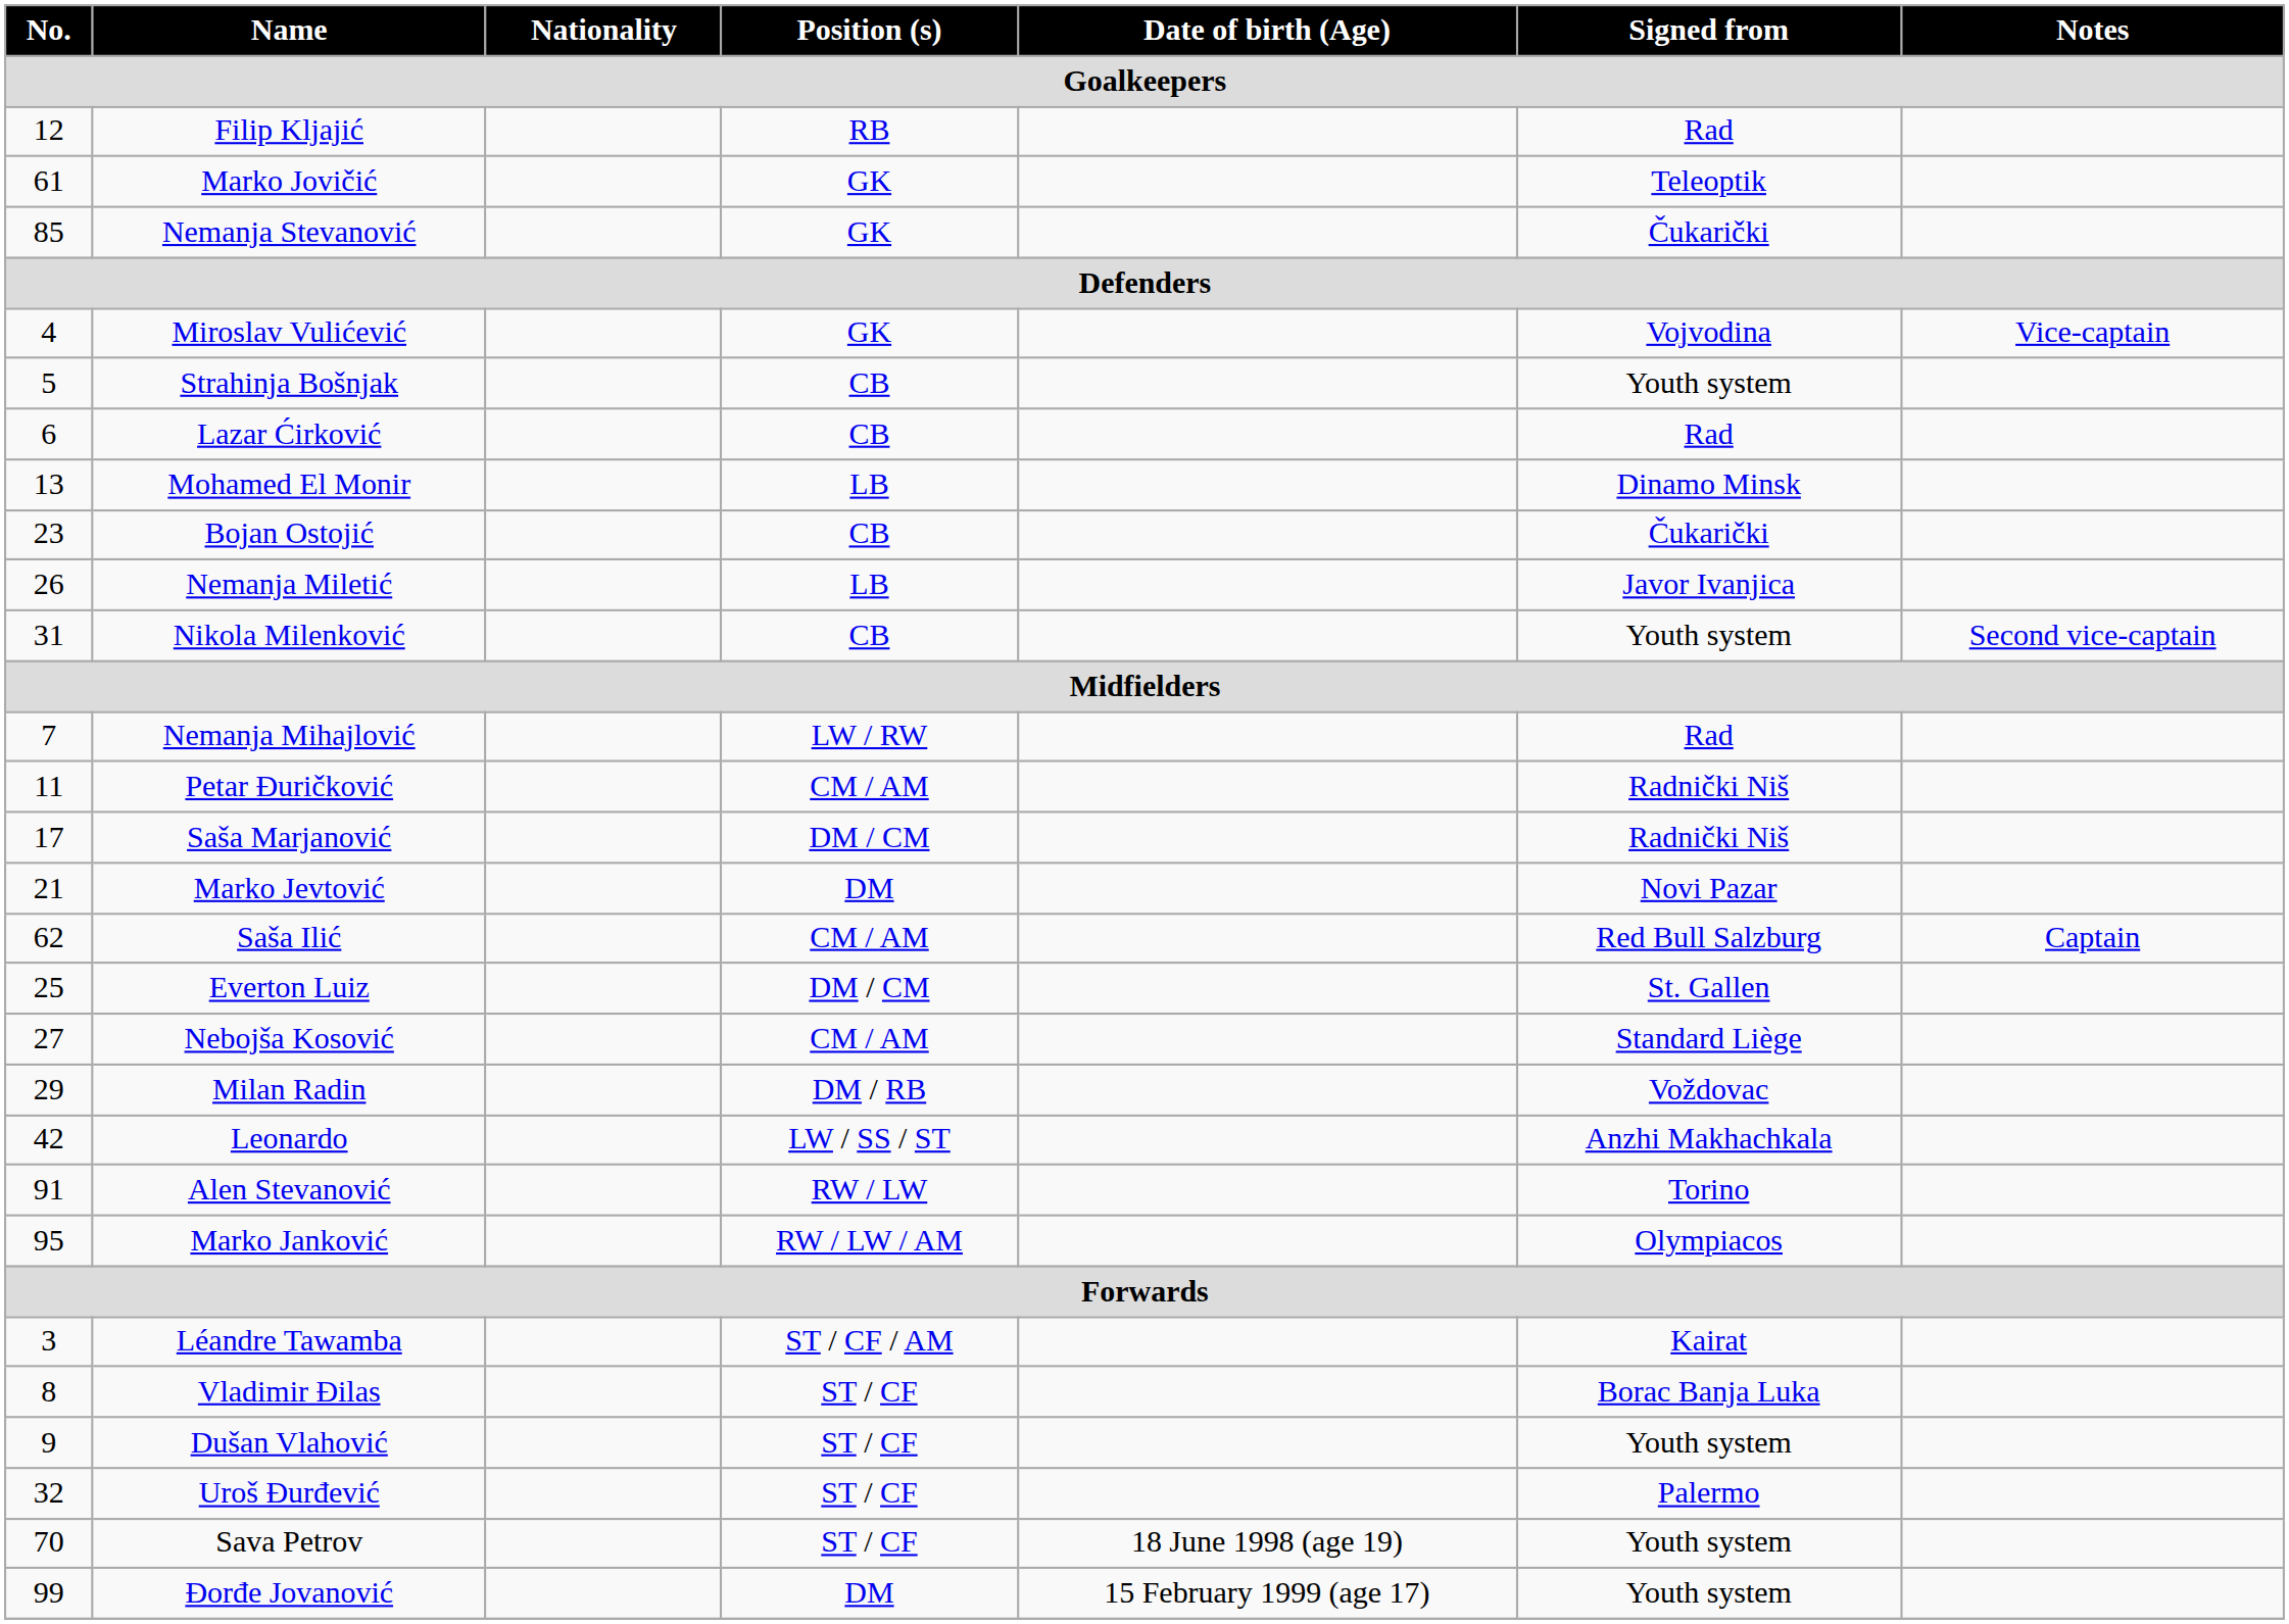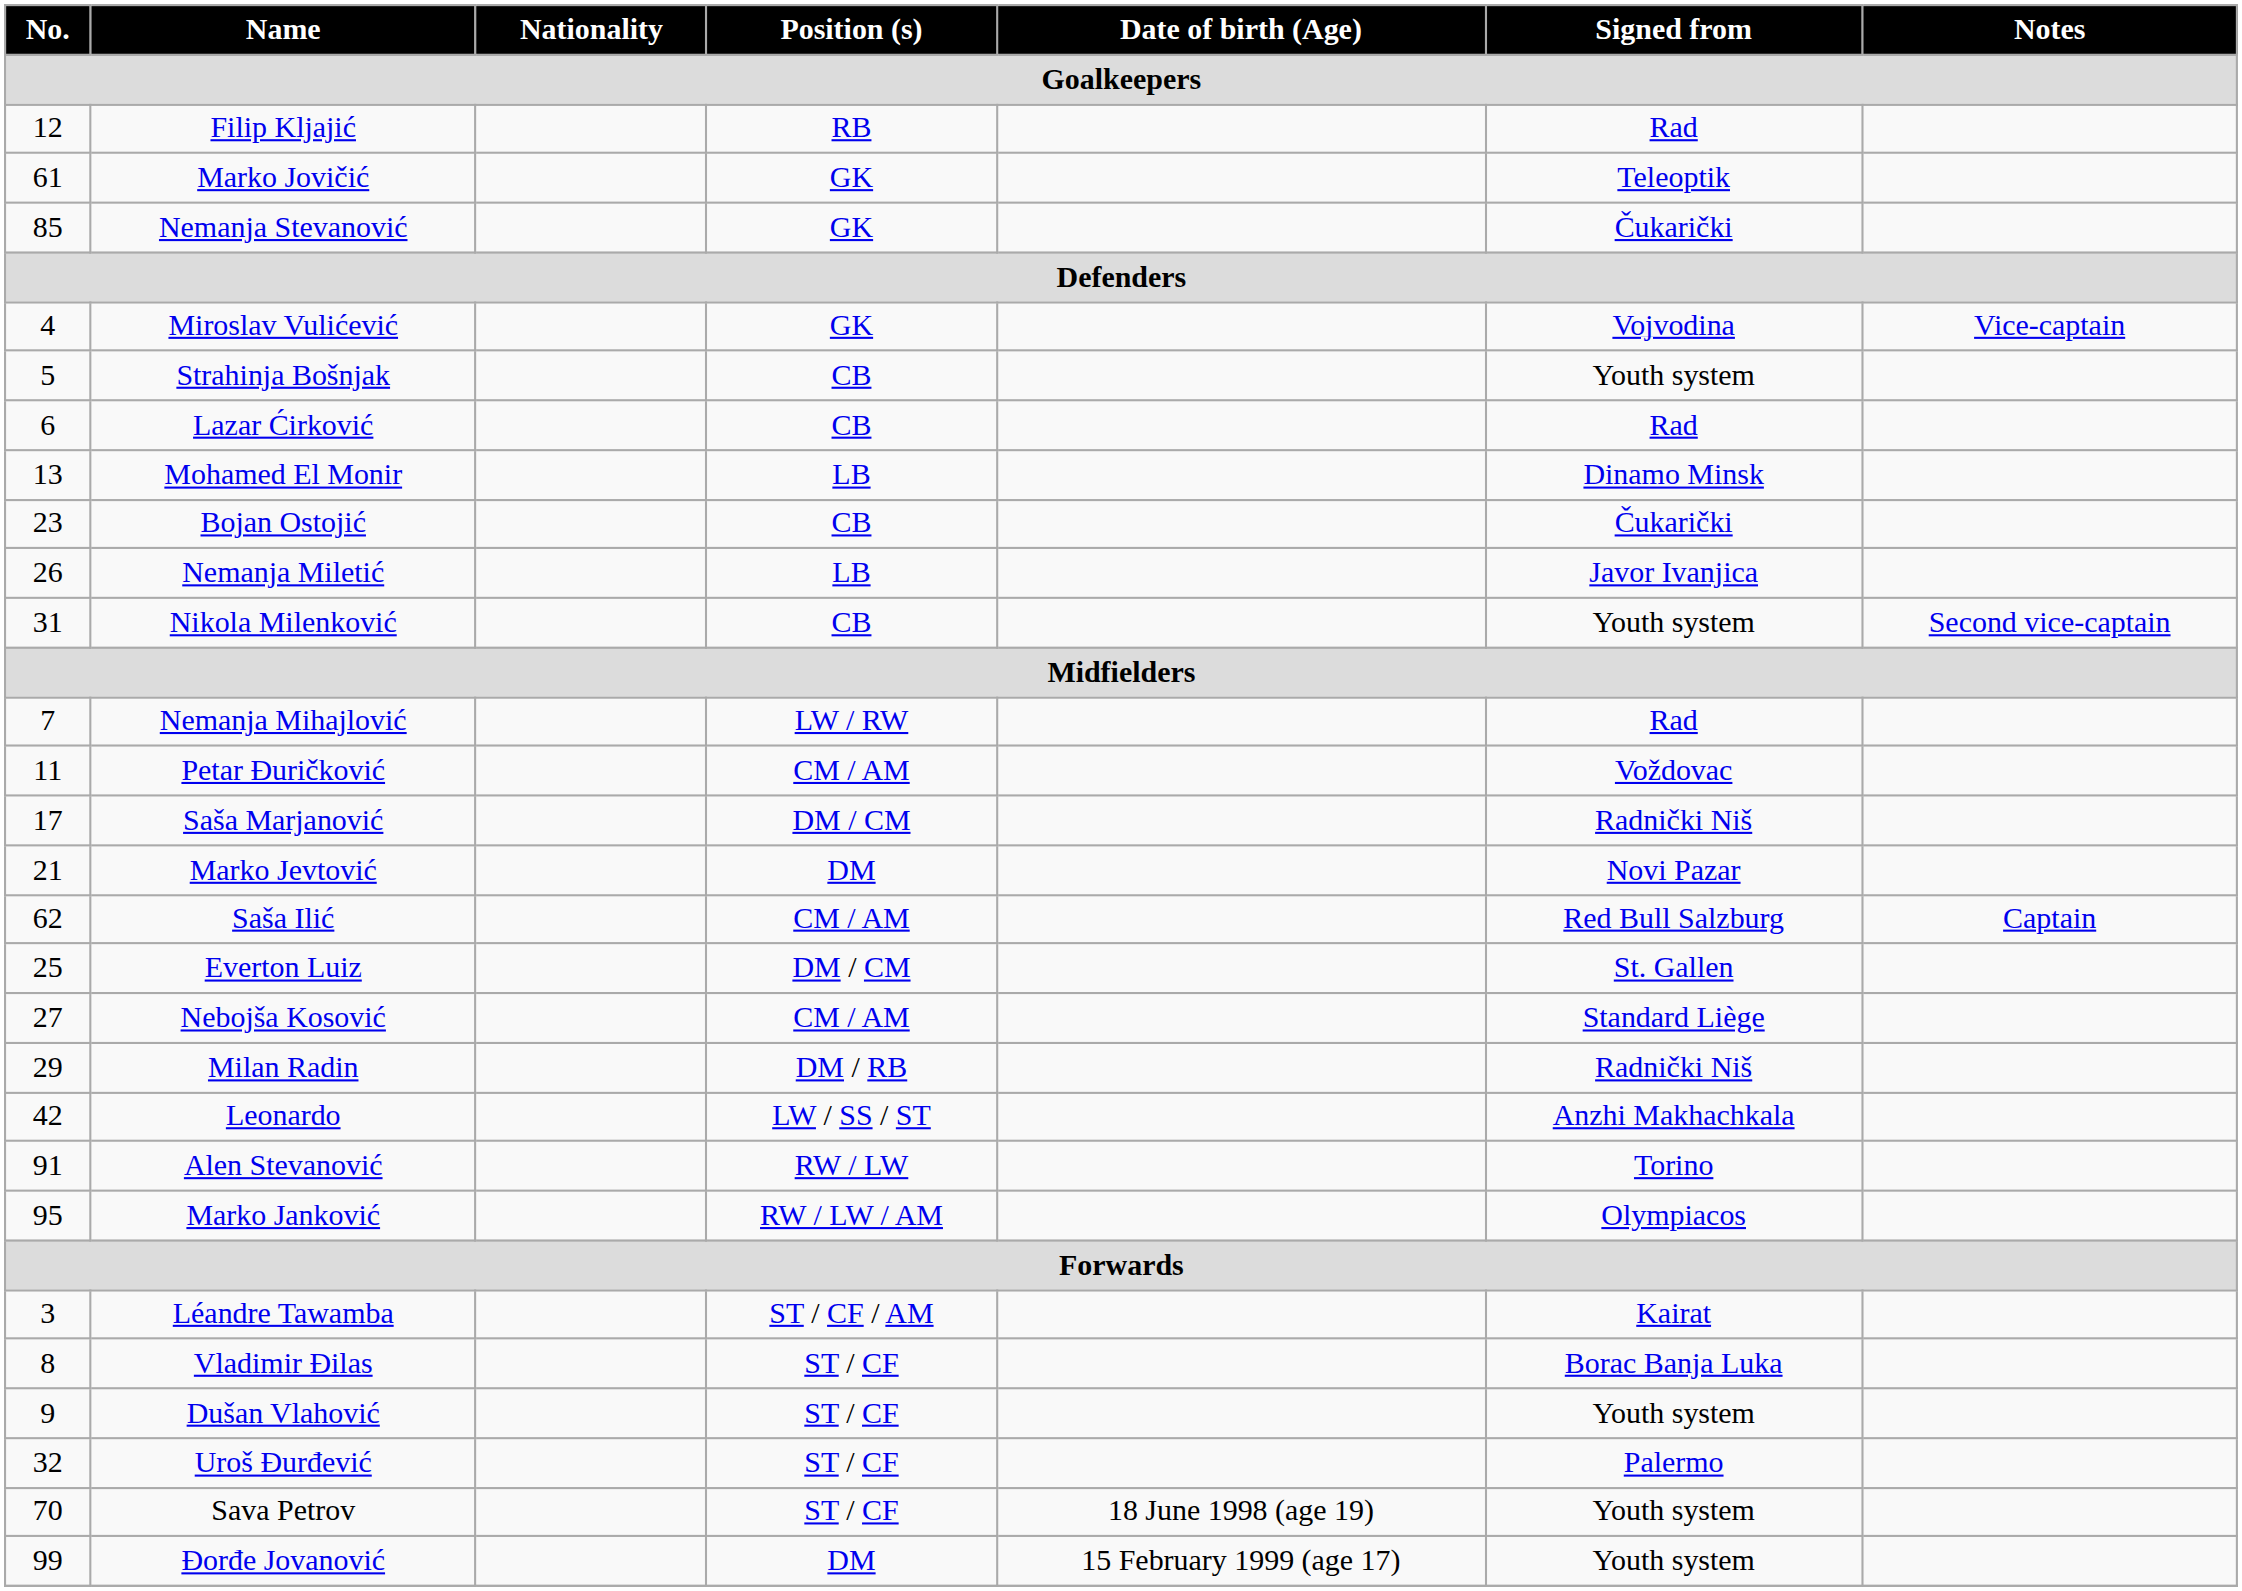Petar Đuričković | Signed from: Radnički Niš -> Voždovac
Milan Radin | Signed from: Voždovac -> Radnički Niš
